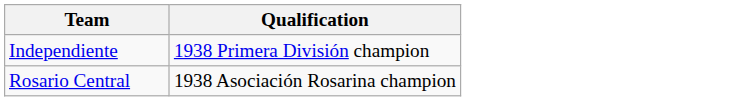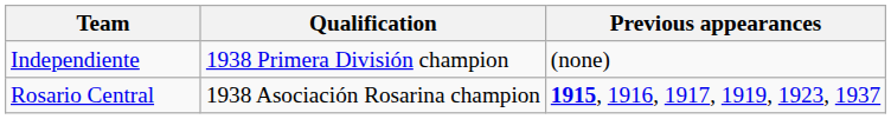+ column: Previous appearances | (none) | 1915, 1916, 1917, 1919, 1923, 1937
